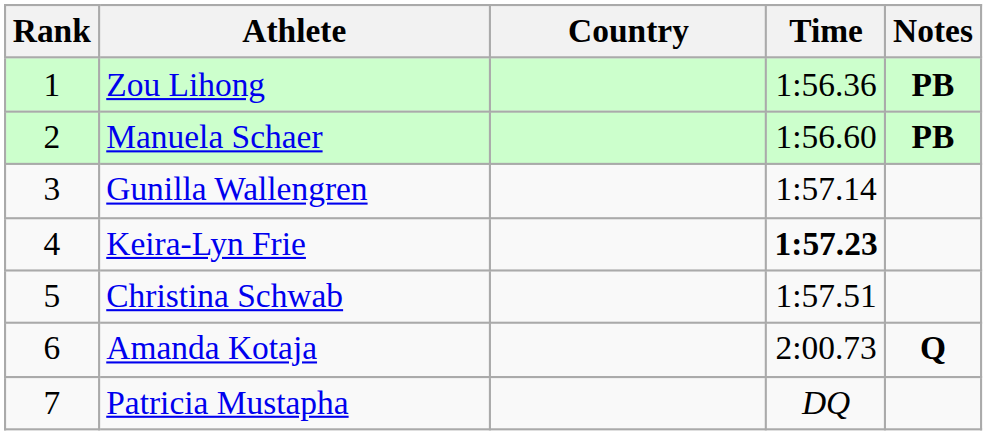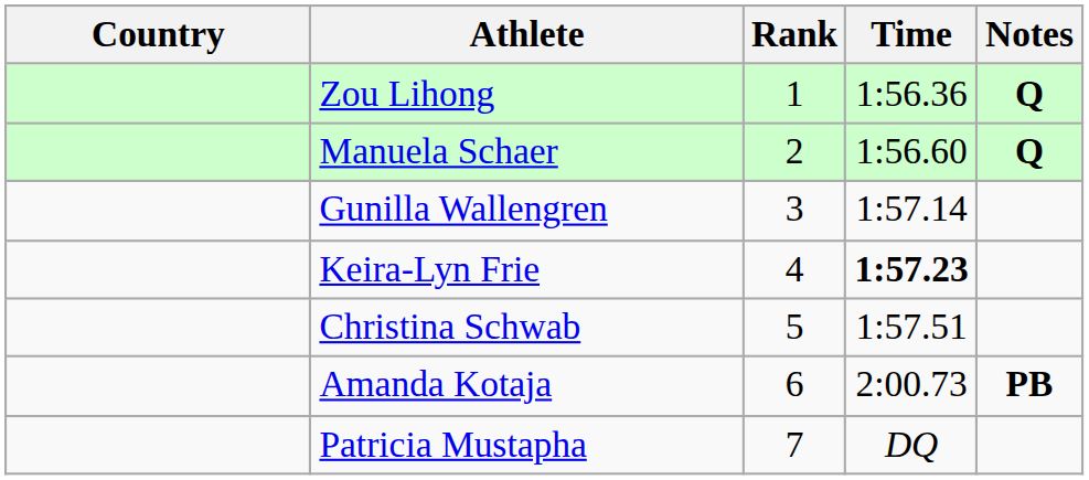columns swapped: Rank <-> Country
Zou Lihong | Notes: PB -> Q
Manuela Schaer | Notes: PB -> Q
Amanda Kotaja | Notes: Q -> PB
